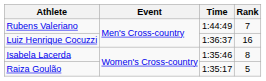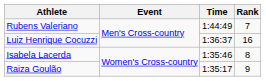Raiza Goulão | Rank: 5 -> 9
